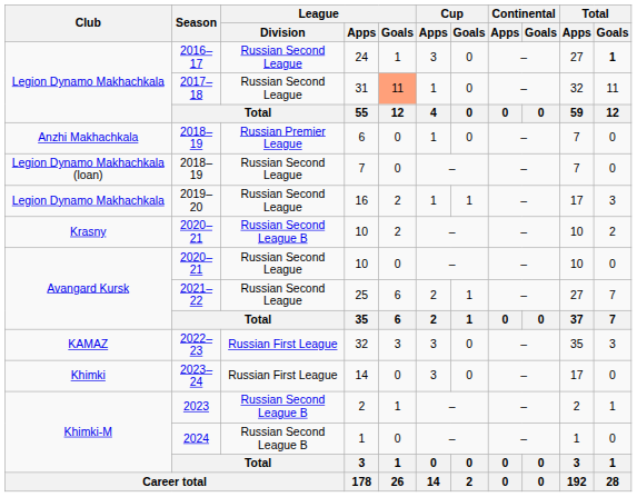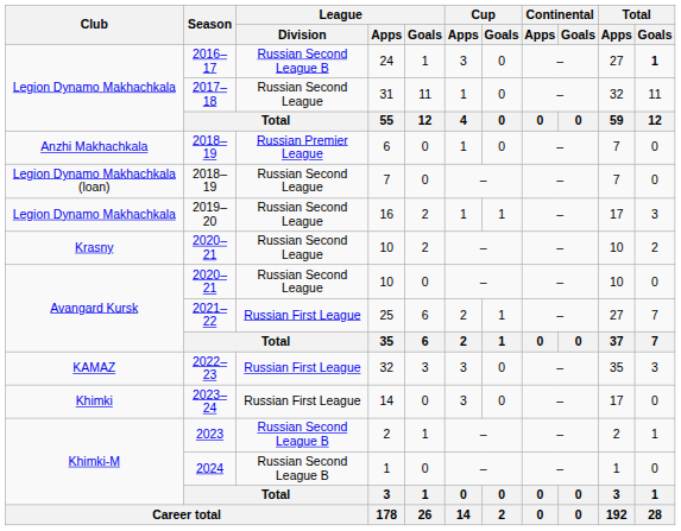24 | League / Division: Russian Second League -> Russian Second League B
31 | League / Goals: lightsalmon background -> no background
Krasny / 10 | League / Division: Russian Second League B -> Russian Second League
25 | League / Division: Russian Second League -> Russian First League
